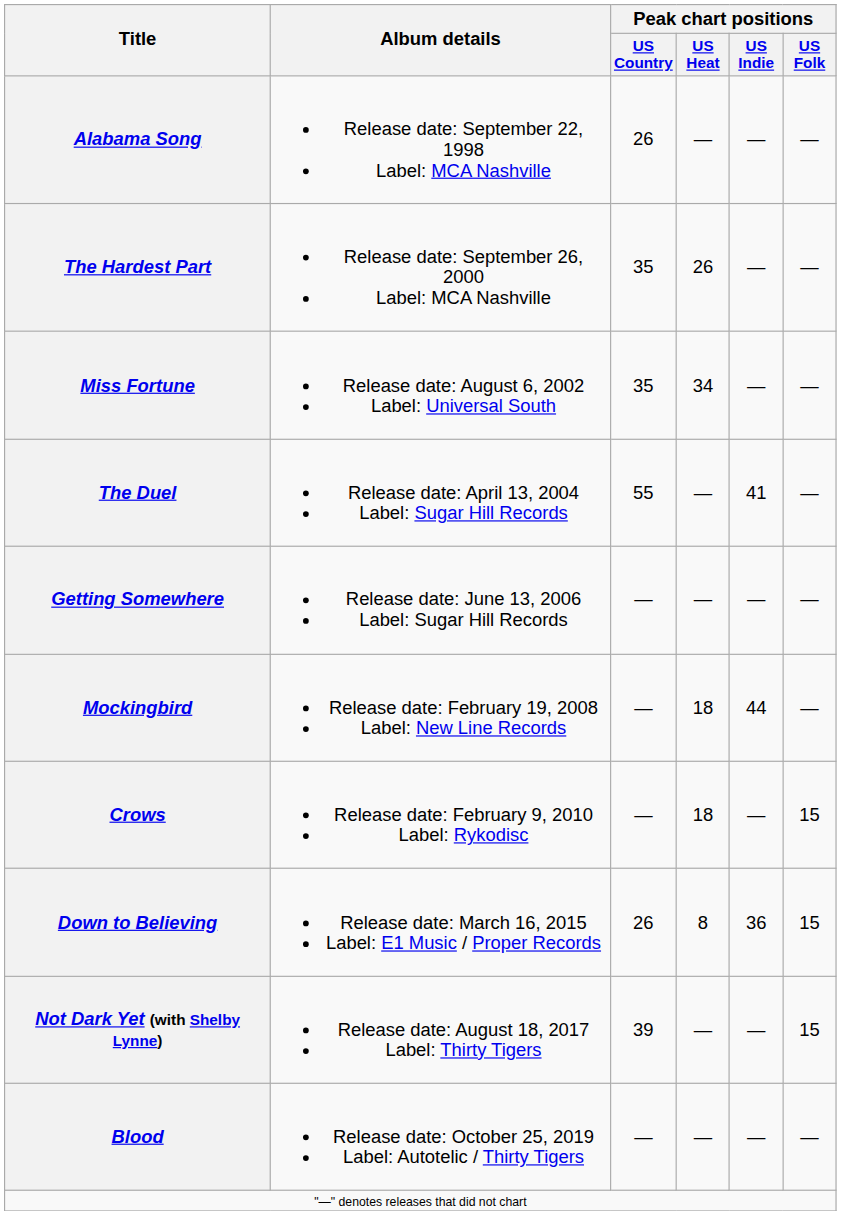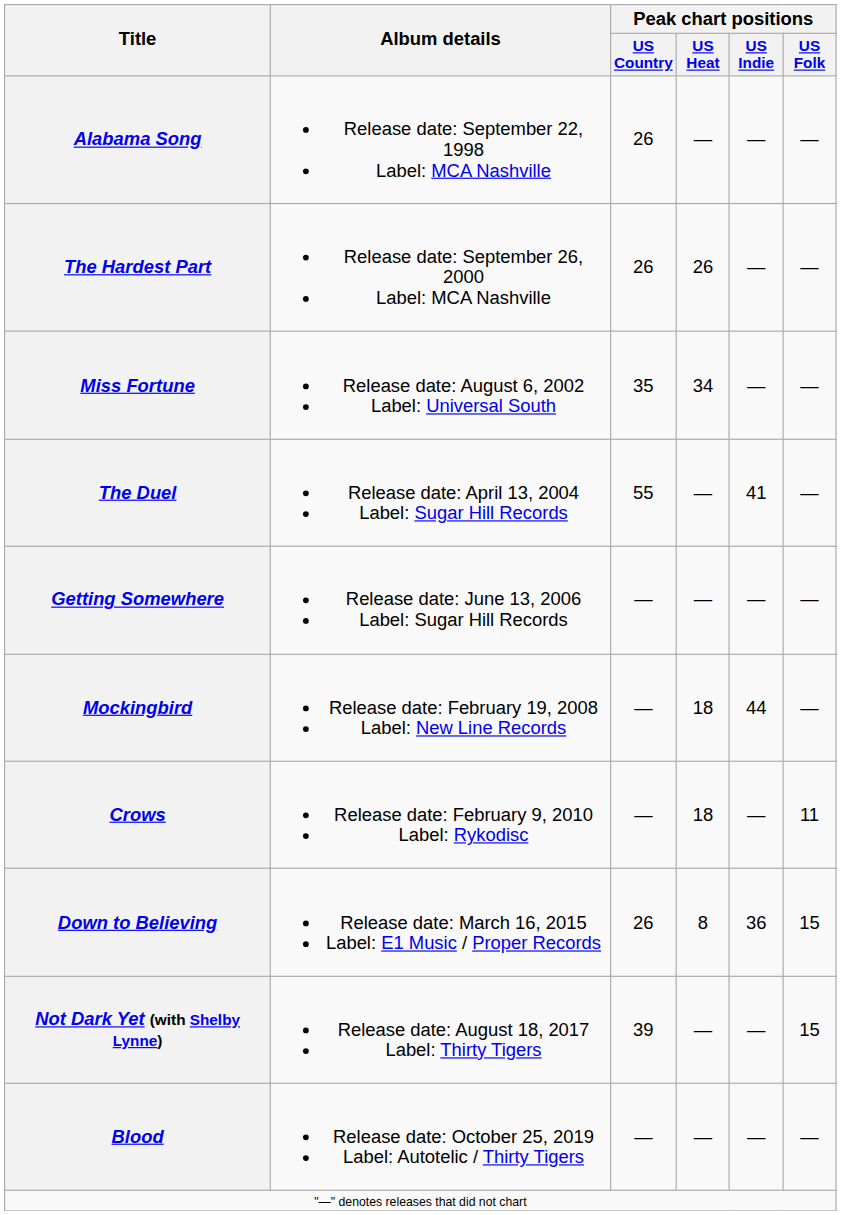The Hardest Part | Peak chart positions / US Country: 35 -> 26
Crows | Peak chart positions / US Folk: 15 -> 11
